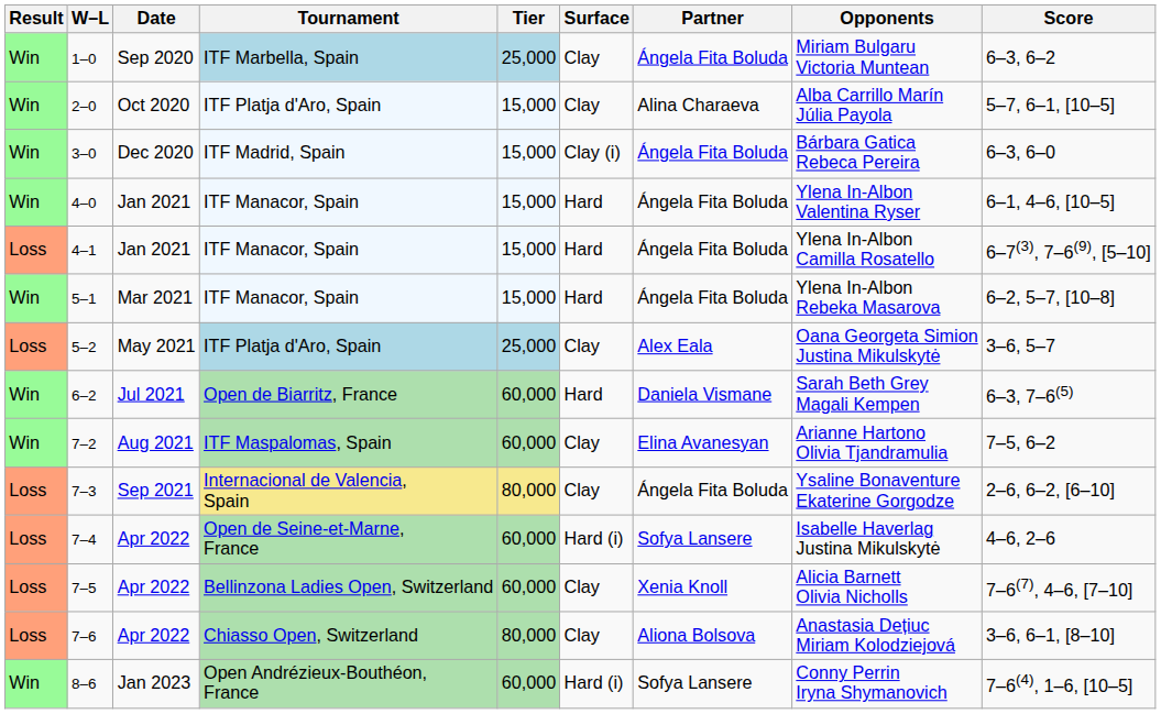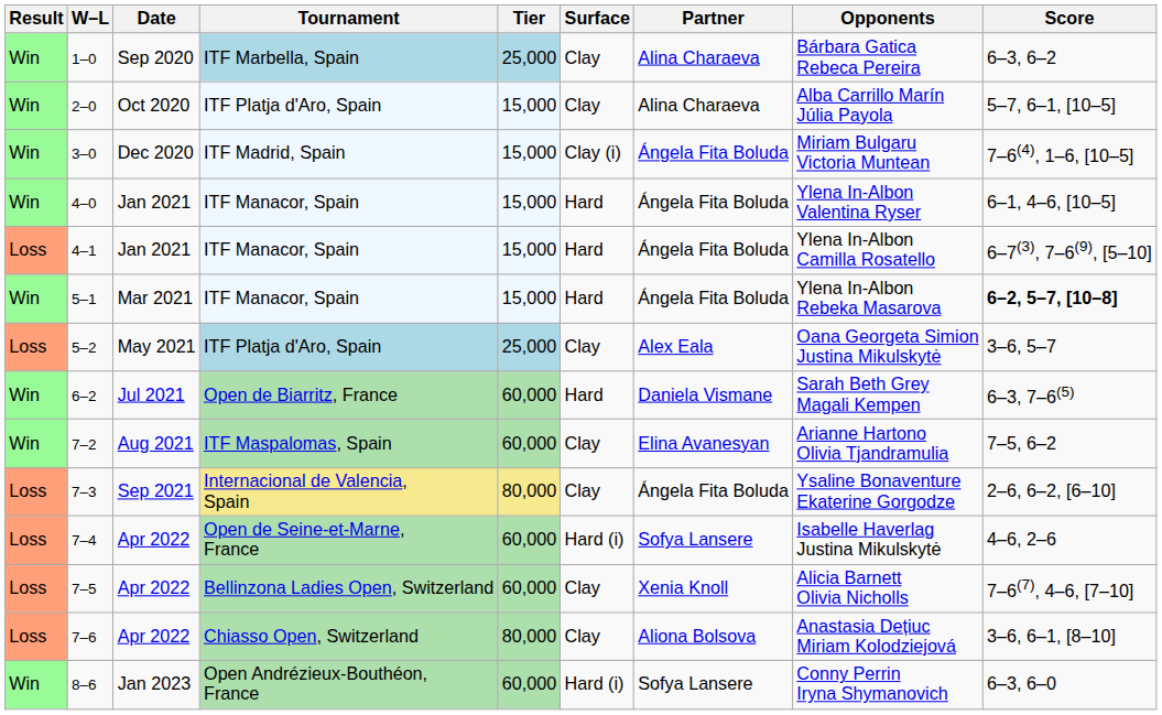1–0 | Partner: Ángela Fita Boluda -> Alina Charaeva
1–0 | Opponents: Miriam Bulgaru Victoria Muntean -> Bárbara Gatica Rebeca Pereira
3–0 | Opponents: Bárbara Gatica Rebeca Pereira -> Miriam Bulgaru Victoria Muntean
3–0 | Score: 6–3, 6–0 -> 7–6(4), 1–6, [10–5]
5–1 | Score: normal -> bold
8–6 | Score: 7–6(4), 1–6, [10–5] -> 6–3, 6–0
